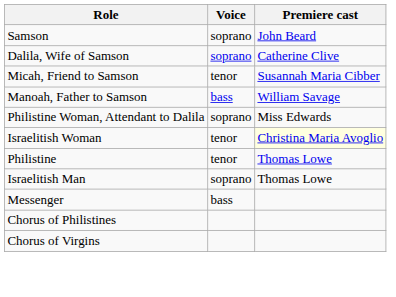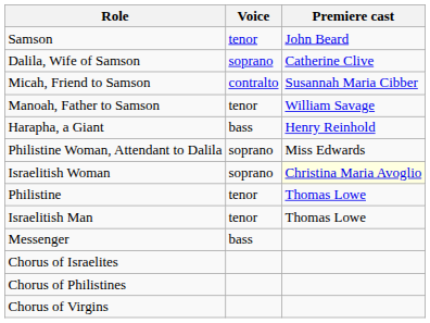Samson | Voice: soprano -> tenor
Micah, Friend to Samson | Voice: tenor -> contralto
Manoah, Father to Samson | Voice: bass -> tenor
+ row: Harapha, a Giant | bass | Henry Reinhold
Israelitish Woman | Voice: tenor -> soprano
Israelitish Man | Voice: soprano -> tenor
+ row: Chorus of Israelites
